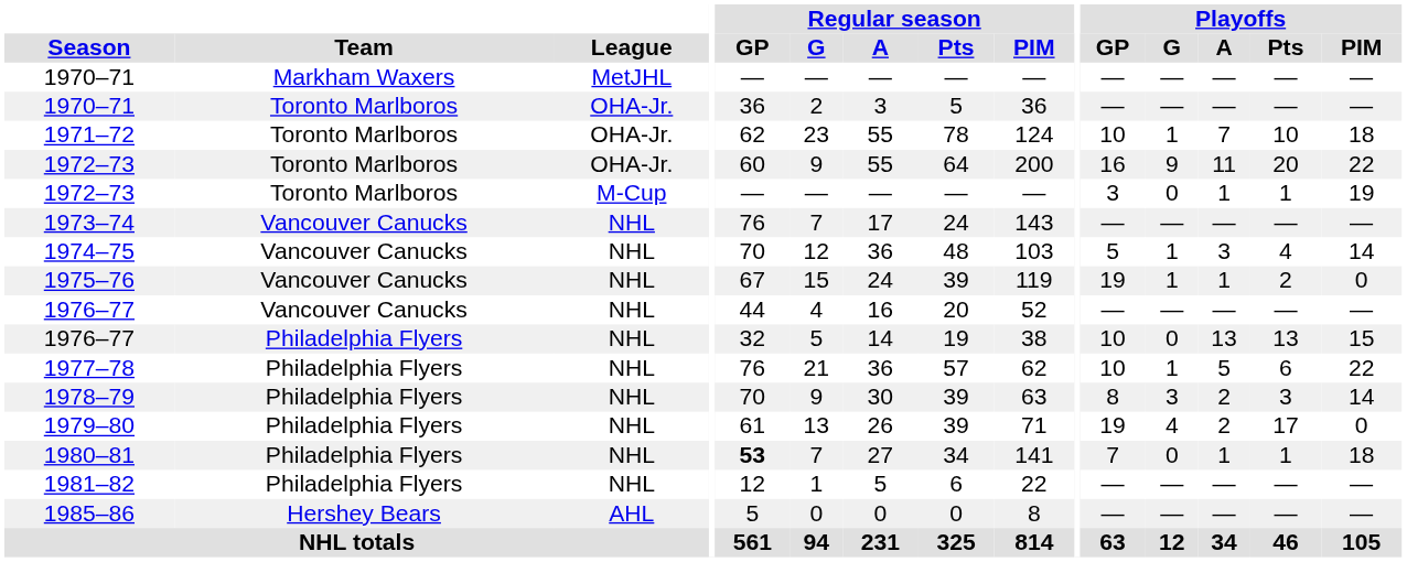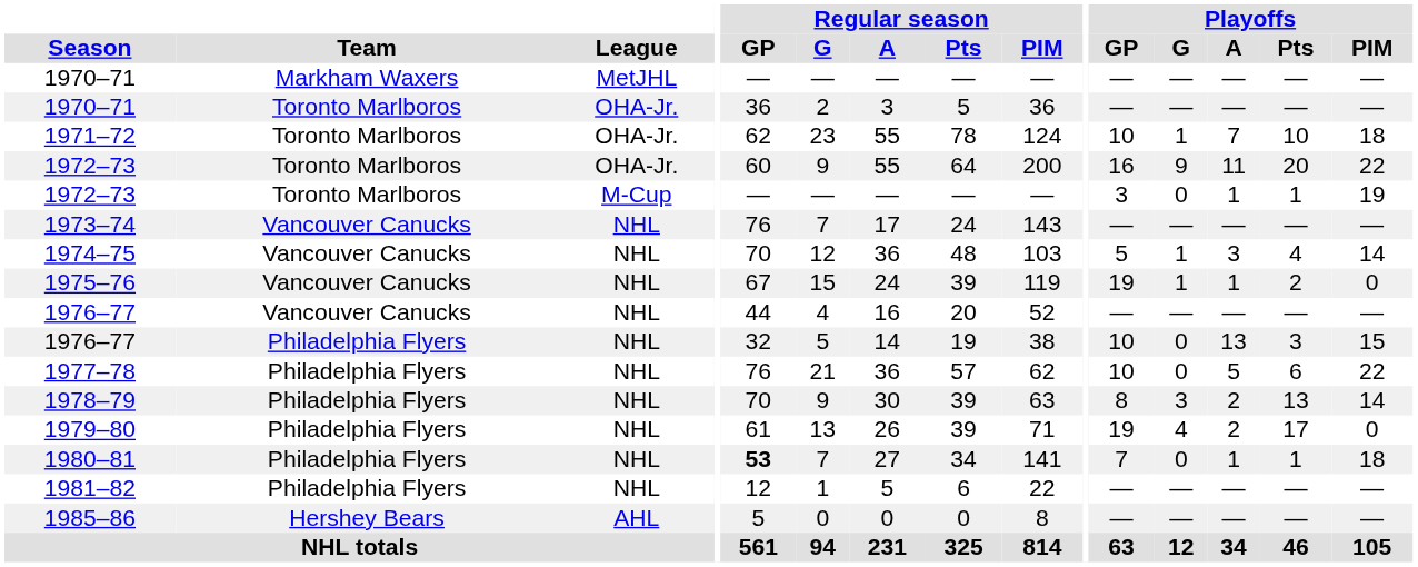1976–77 / Philadelphia Flyers | Playoffs / Pts: 13 -> 3
1977–78 | Playoffs / G: 1 -> 0
1978–79 | Playoffs / Pts: 3 -> 13
